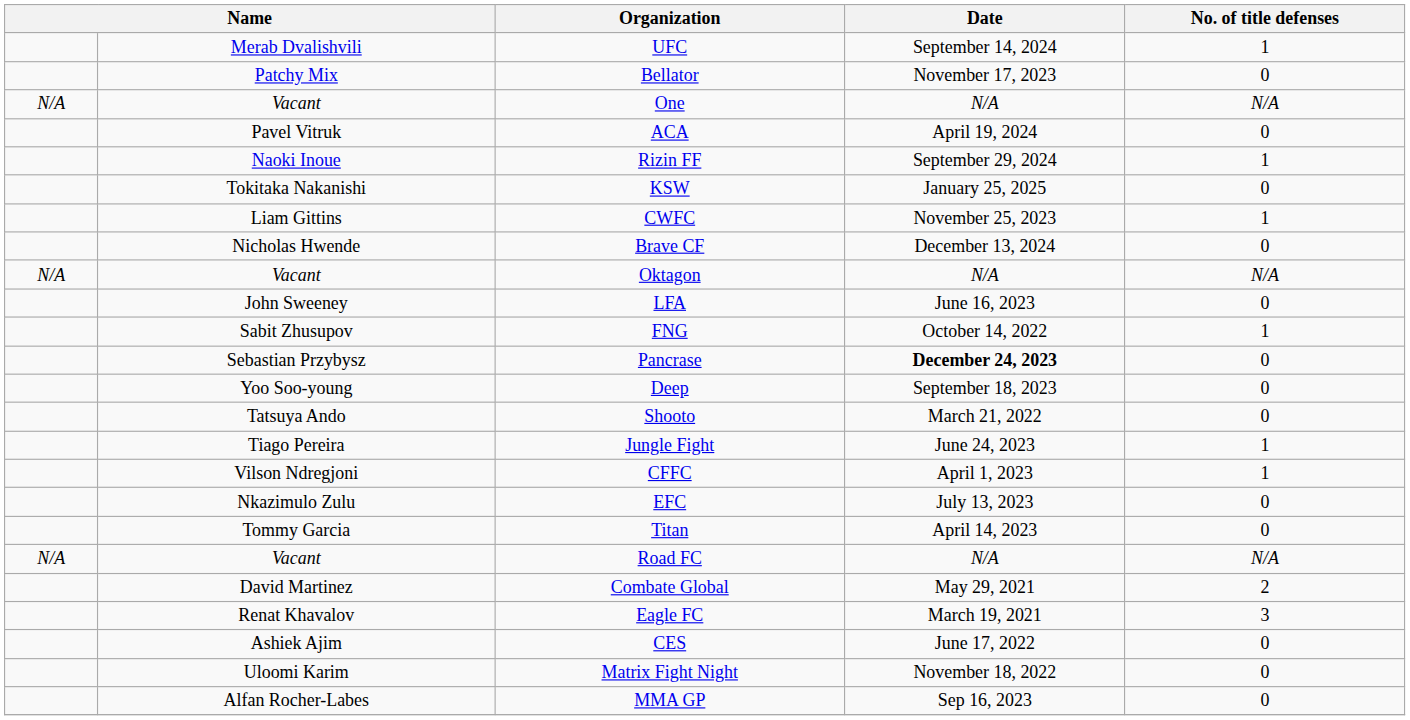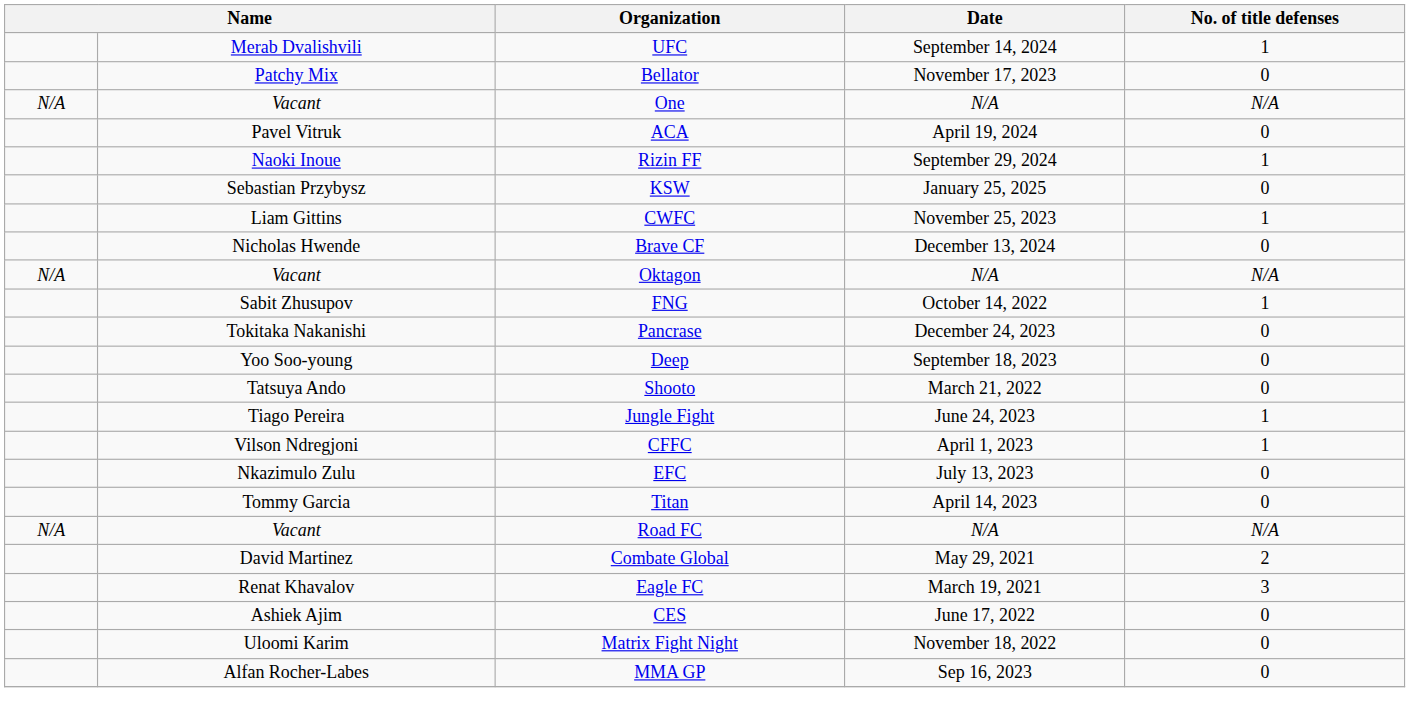KSW | column 2: Tokitaka Nakanishi -> Sebastian Przybysz
- row: John Sweeney | LFA | June 16, 2023 | 0
Pancrase | column 2: Sebastian Przybysz -> Tokitaka Nakanishi
Pancrase | Date: bold -> normal
